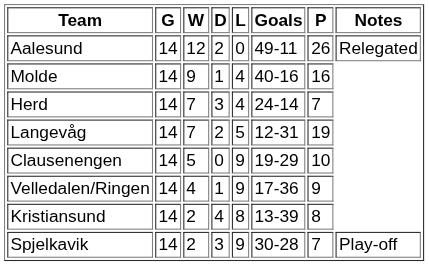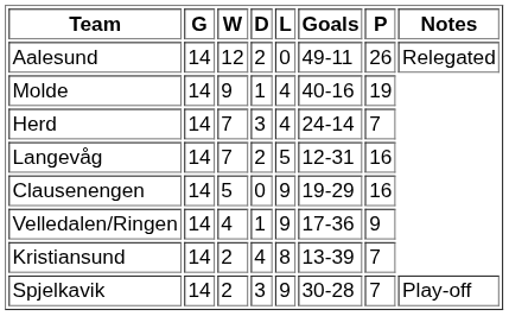Molde | P: 16 -> 19
Langevåg | P: 19 -> 16
Clausenengen | P: 10 -> 16
Kristiansund | P: 8 -> 7
